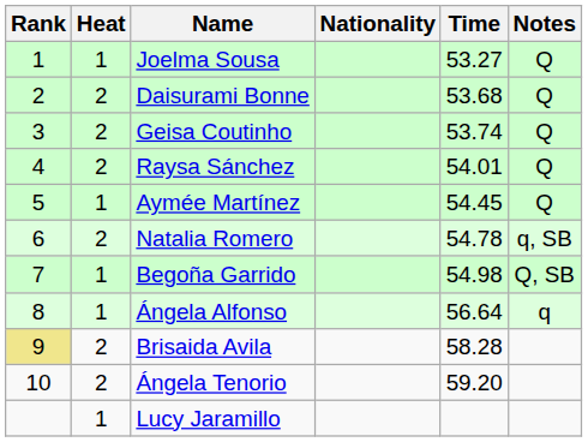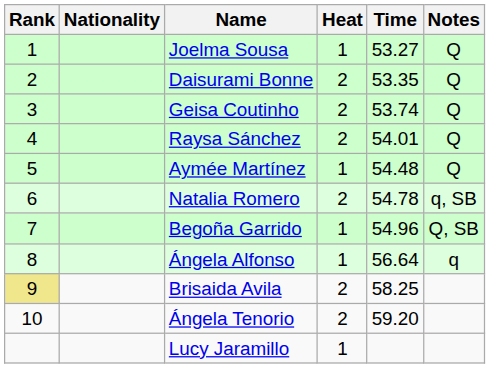columns swapped: Heat <-> Nationality
Daisurami Bonne | Time: 53.68 -> 53.35
Aymée Martínez | Time: 54.45 -> 54.48
Begoña Garrido | Time: 54.98 -> 54.96
Brisaida Avila | Time: 58.28 -> 58.25
